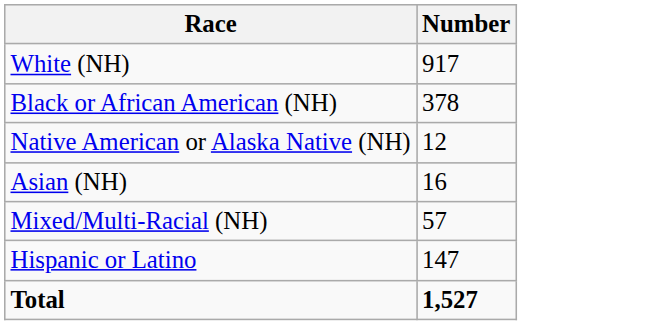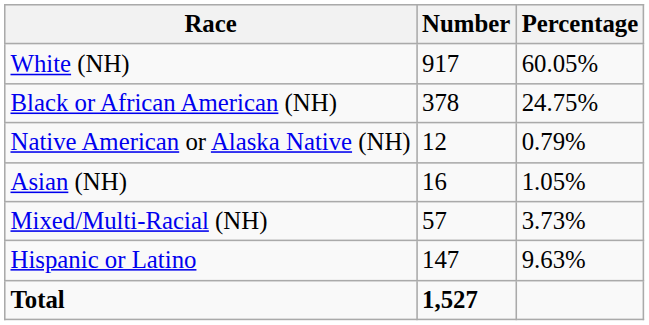+ column: Percentage | 60.05% | 24.75% | 0.79% | 1.05% | 3.73% | 9.63%
